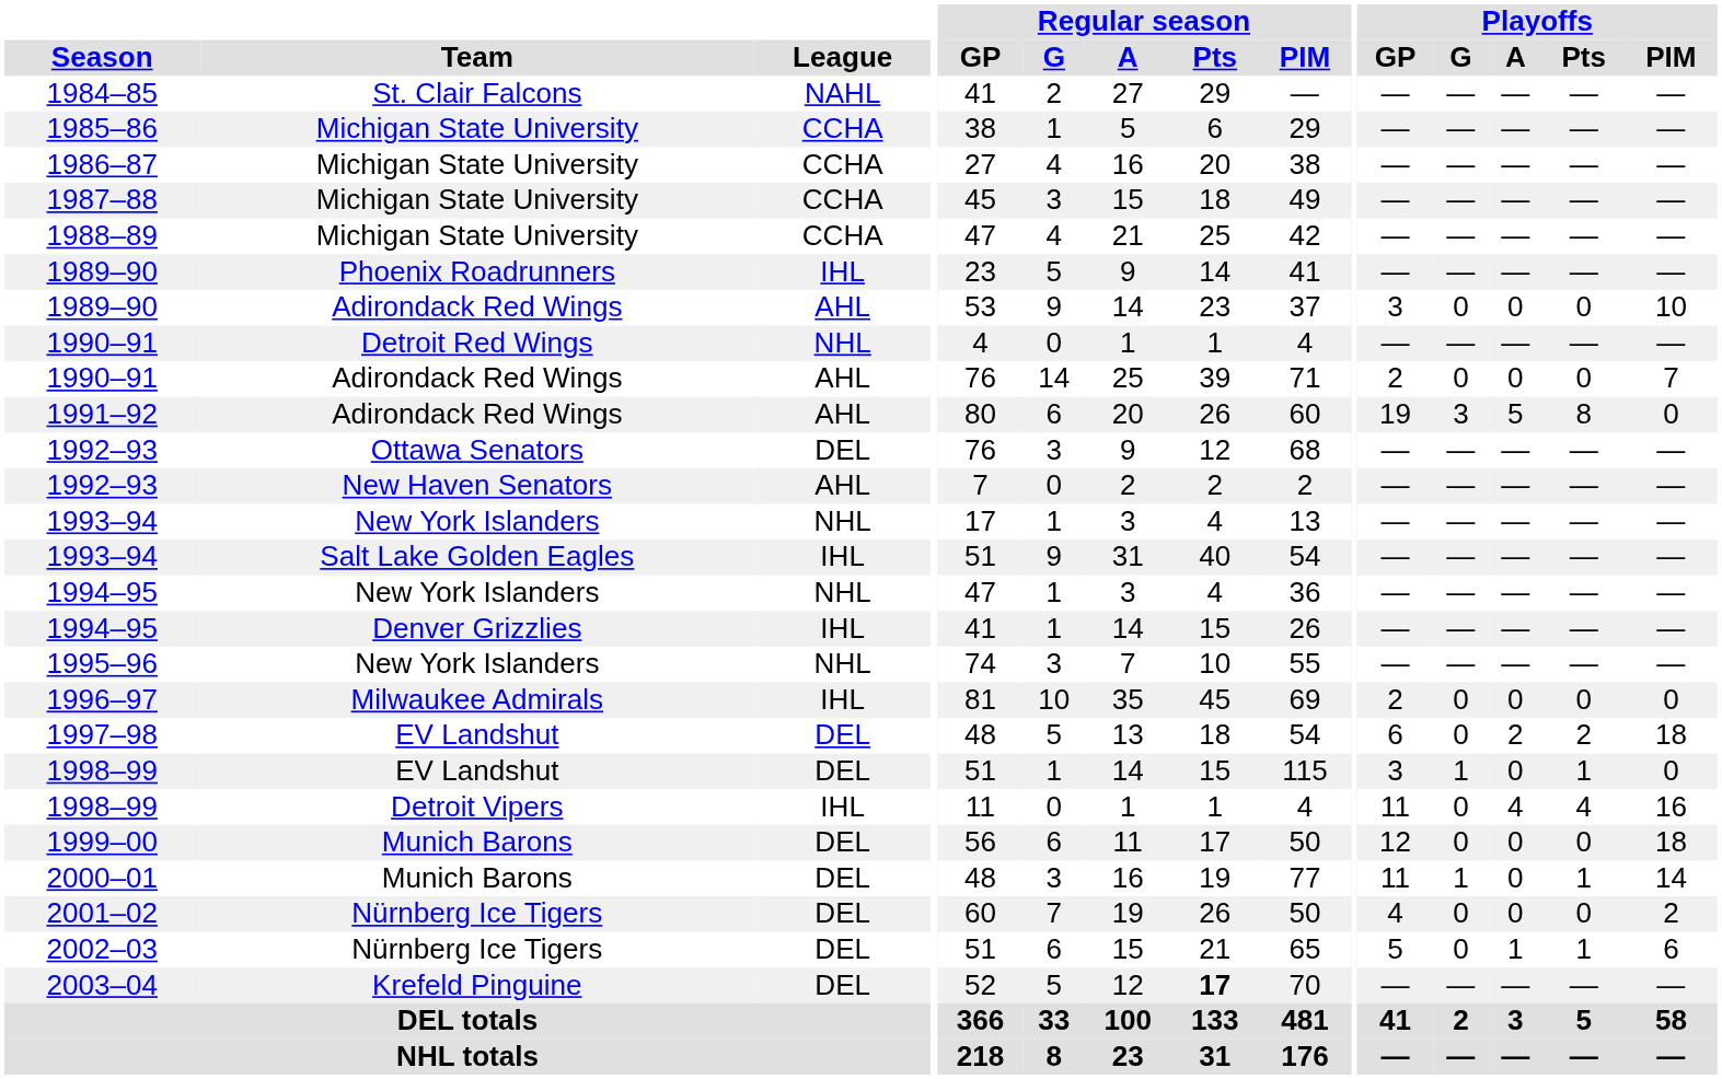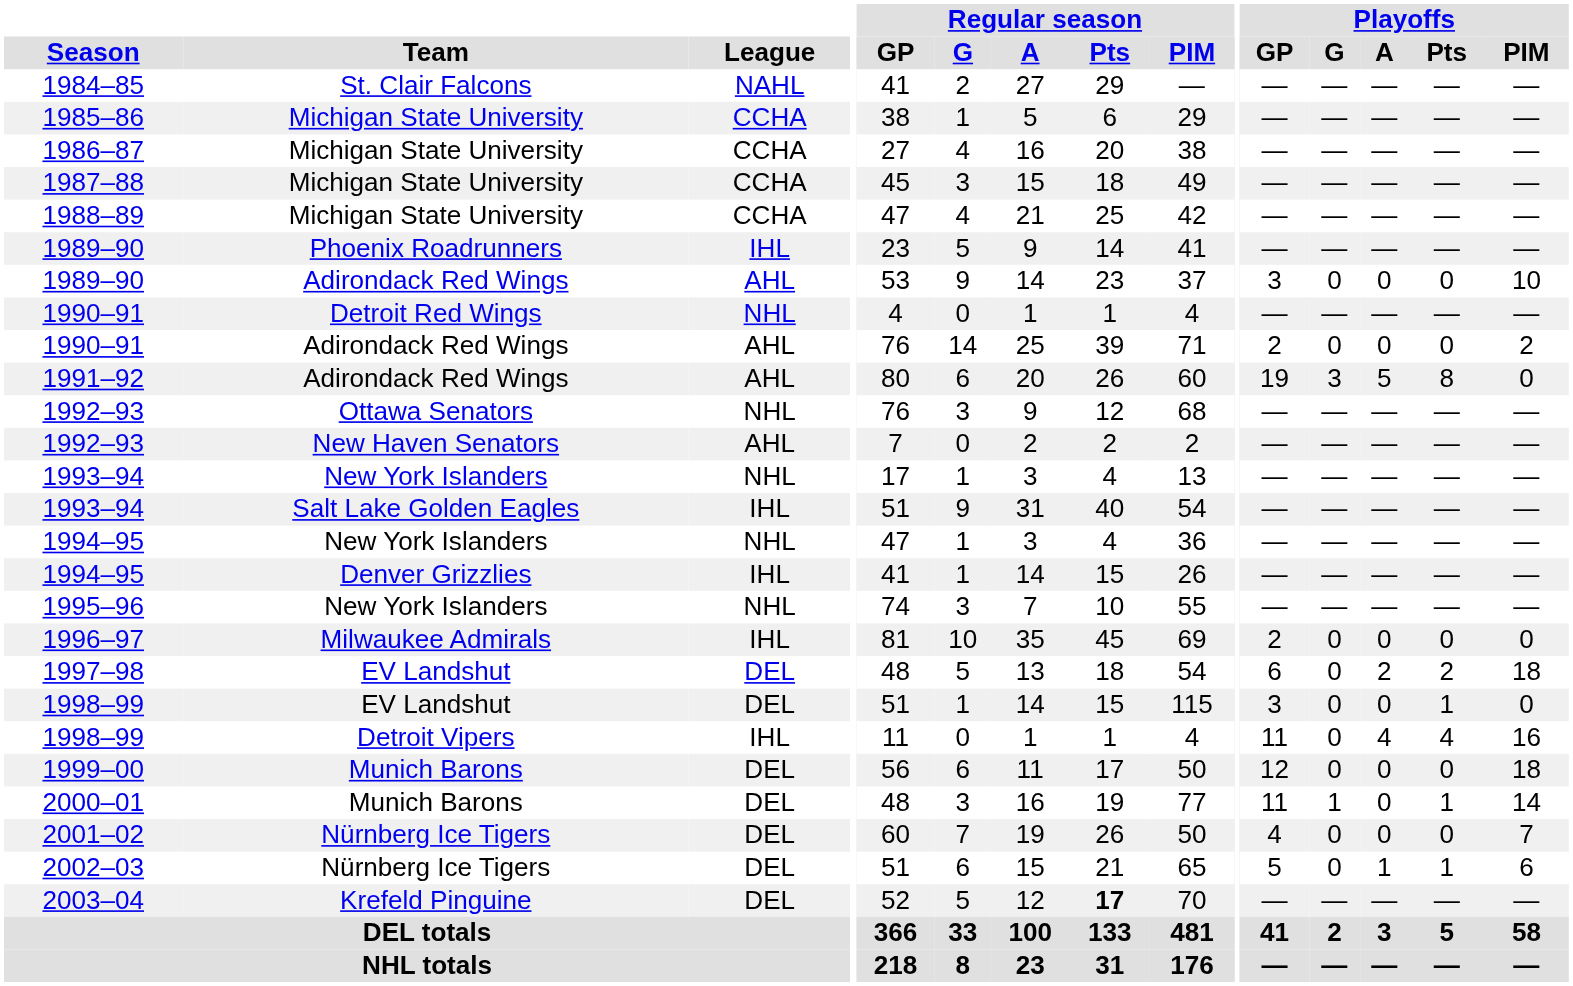1990–91 / Adirondack Red Wings | Playoffs / PIM: 7 -> 2
1992–93 / Ottawa Senators | League: DEL -> NHL
1998–99 / EV Landshut | Playoffs / G: 1 -> 0
2001–02 | Playoffs / PIM: 2 -> 7
